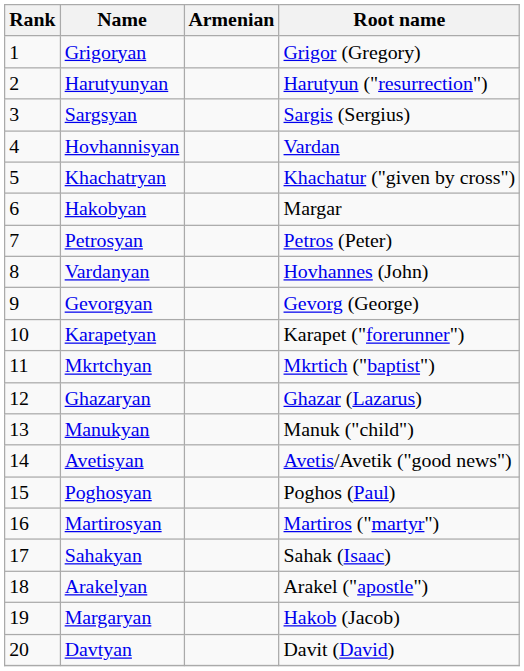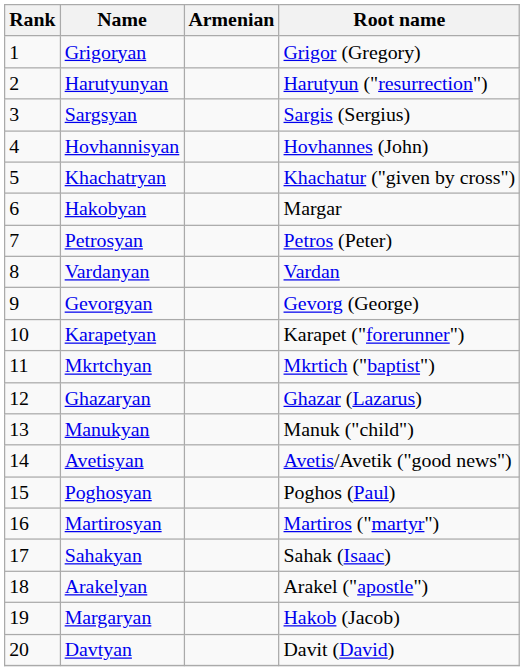Hovhannisyan | Root name: Vardan -> Hovhannes (John)
Vardanyan | Root name: Hovhannes (John) -> Vardan
